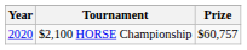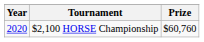$2,100 HORSE Championship | Prize: $60,757 -> $60,760
